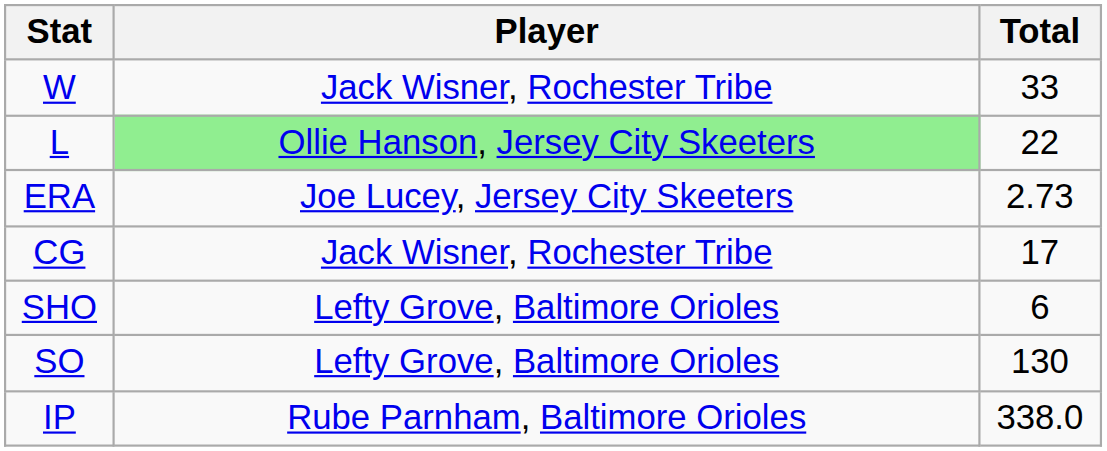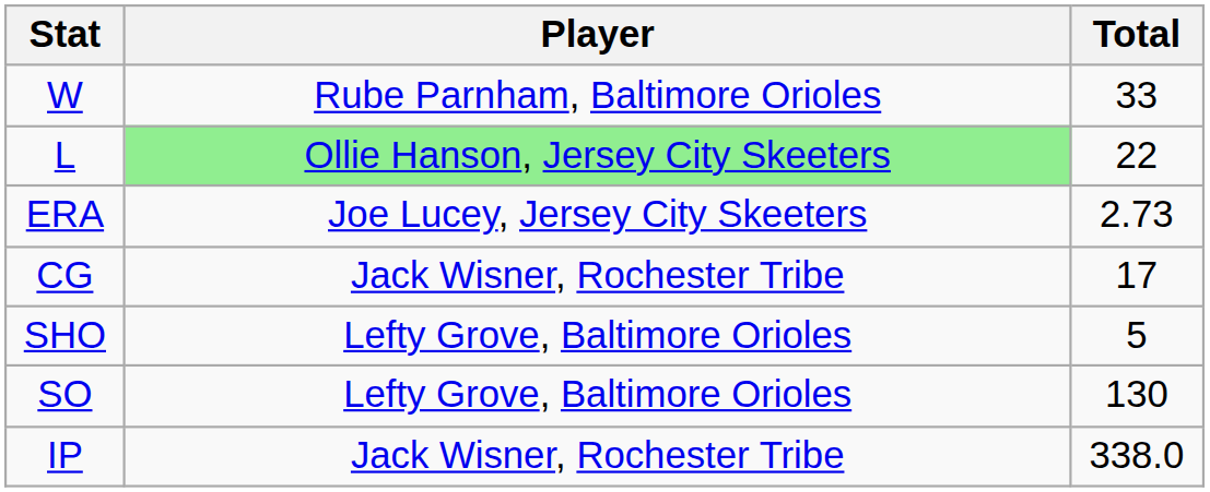W | Player: Jack Wisner, Rochester Tribe -> Rube Parnham, Baltimore Orioles
SHO | Total: 6 -> 5
IP | Player: Rube Parnham, Baltimore Orioles -> Jack Wisner, Rochester Tribe
